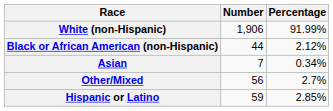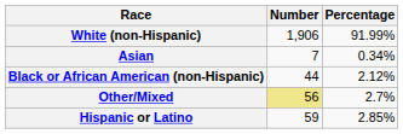rows swapped: Black or African American (non-Hispanic) <-> Asian
Other/Mixed | Number: no background -> khaki background
